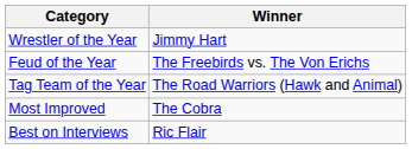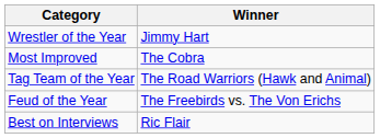rows swapped: Feud of the Year <-> Most Improved
